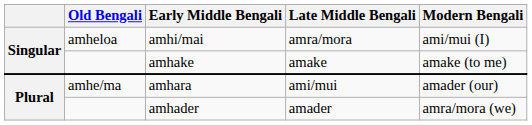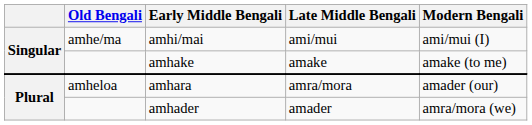amhi/mai | Old Bengali: amheloa -> amhe/ma
amhi/mai | Late Middle Bengali: amra/mora -> ami/mui
amhara | Old Bengali: amhe/ma -> amheloa
amhara | Late Middle Bengali: ami/mui -> amra/mora
